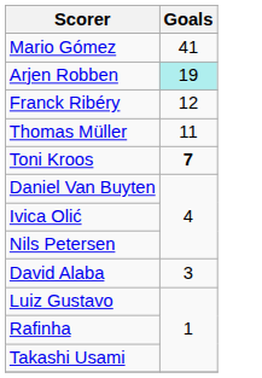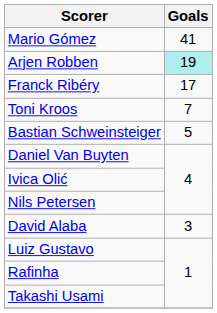Franck Ribéry | Goals: 12 -> 17
- row: Thomas Müller | 11
Toni Kroos | Goals: bold -> normal
+ row: Bastian Schweinsteiger | 5
